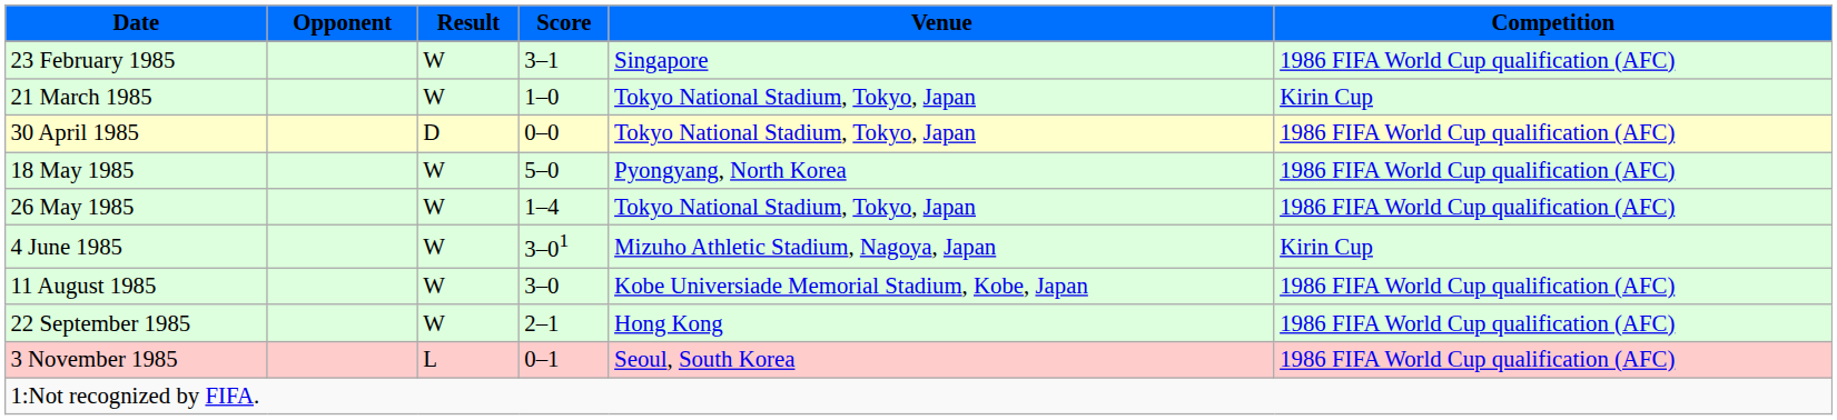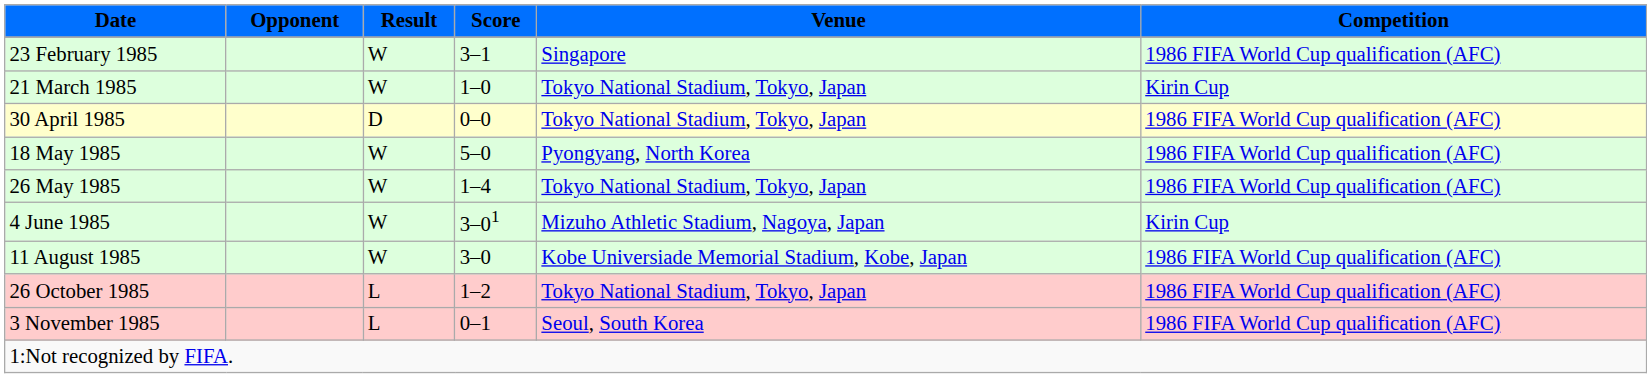- row: 22 September 1985 | W | 2–1 | Hong Kong | 1986 FIFA World Cup qualification (AFC)
+ row: 26 October 1985 | L | 1–2 | Tokyo National Stadium, Tokyo, Japan | 1986 FIFA World Cup qualification (AFC)
